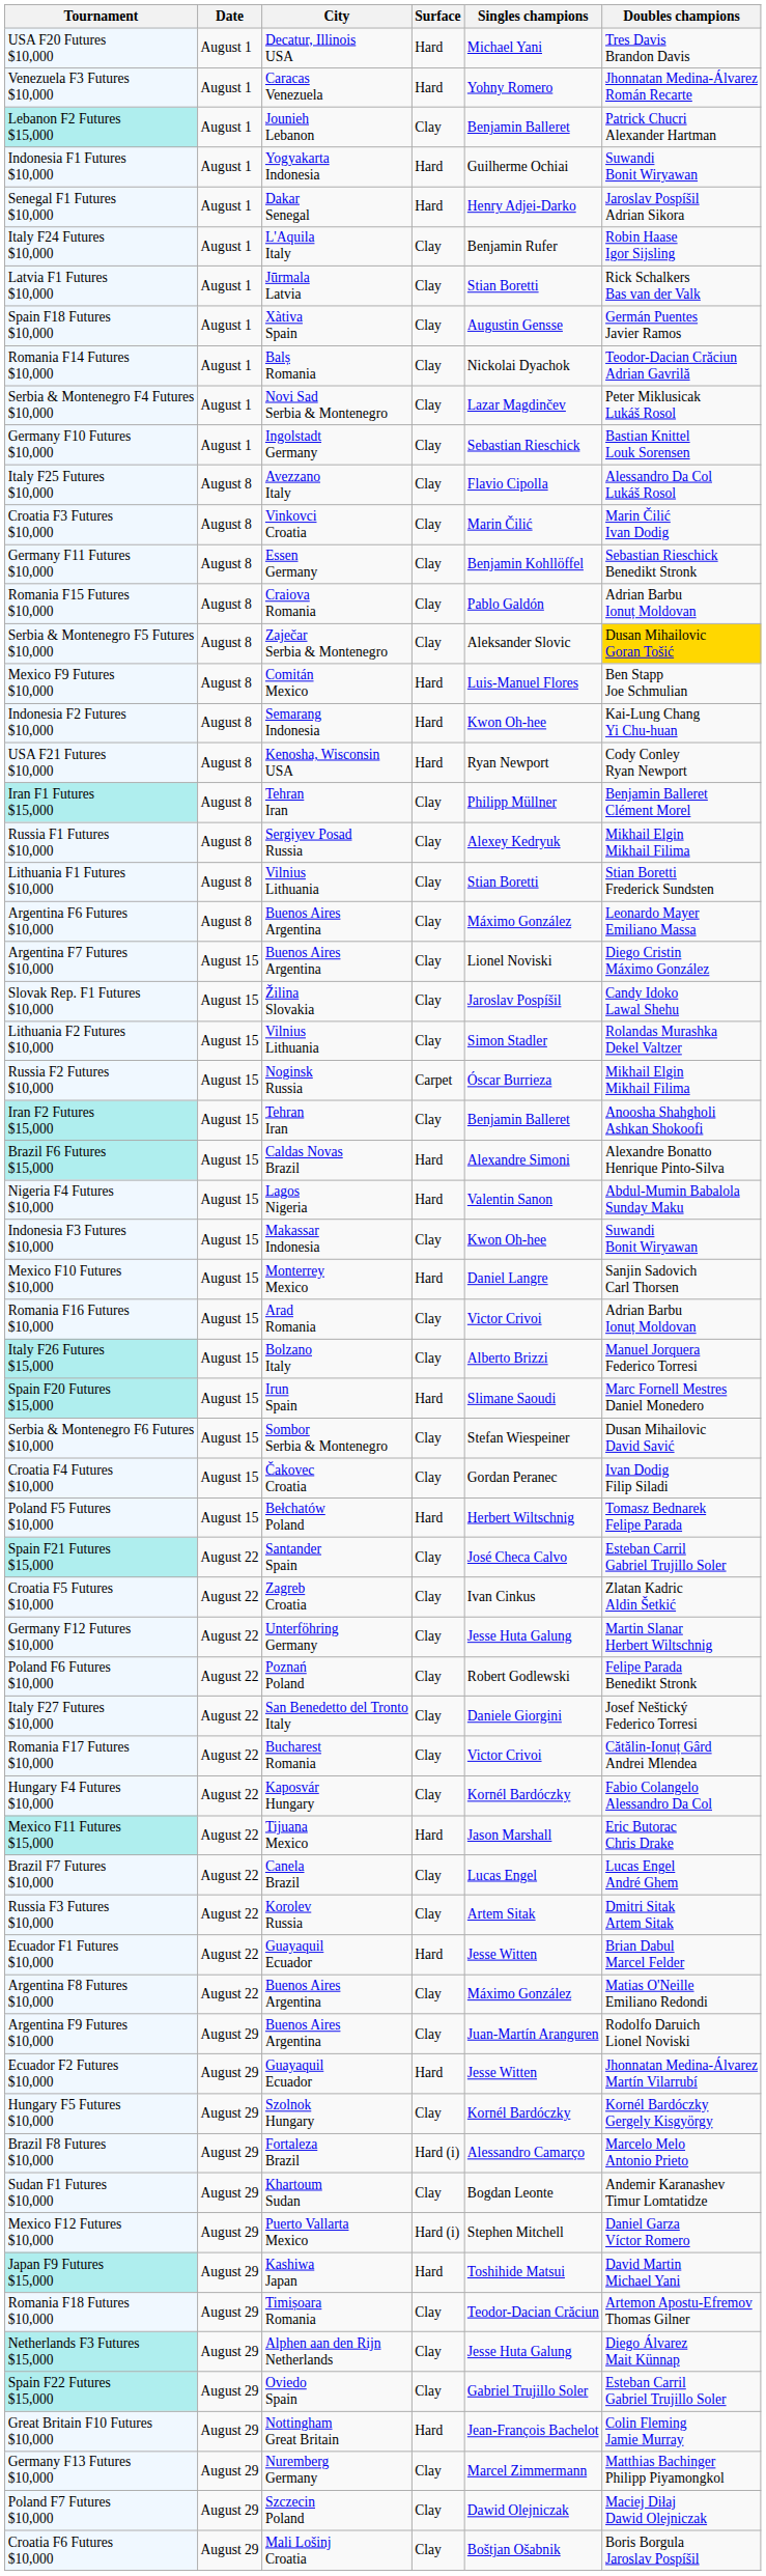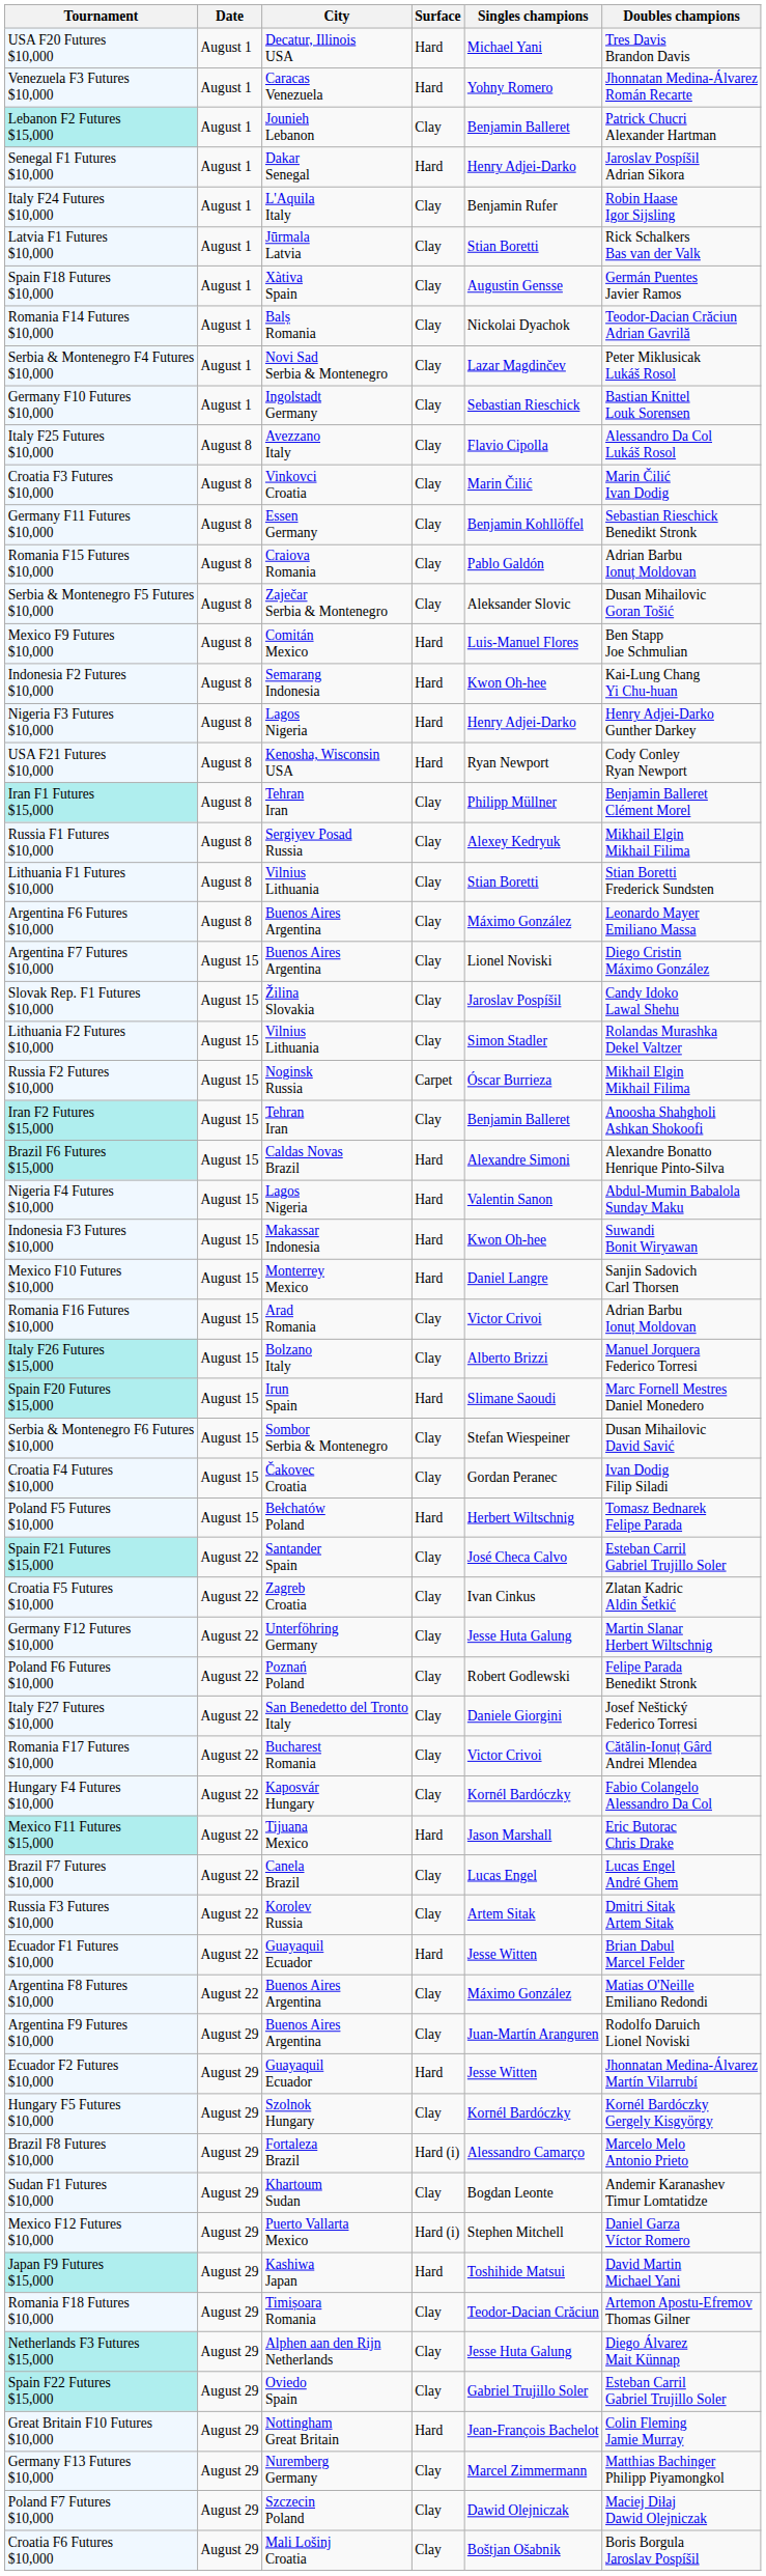- row: Indonesia F1 Futures $10,000 | August 1 | Yogyakarta Indonesia | Hard | Guilherme Ochiai | Suwandi Bonit Wiryawan
Serbia & Montenegro F5 Futures $10,000 | Doubles champions: gold background -> no background
+ row: Nigeria F3 Futures $10,000 | August 8 | Lagos Nigeria | Hard | Henry Adjei-Darko | Henry Adjei-Darko Gunther Darkey
Indonesia F3 Futures $10,000 | Surface: Clay -> Hard
